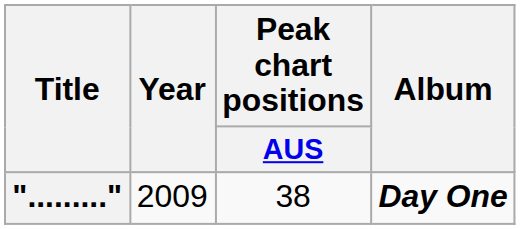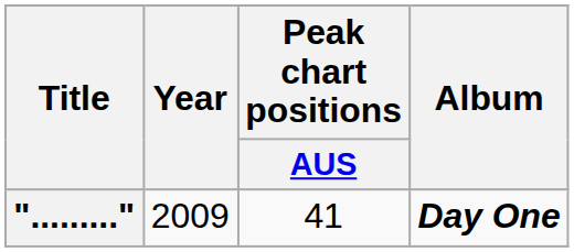"........." | Peak chart positions / AUS: 38 -> 41
